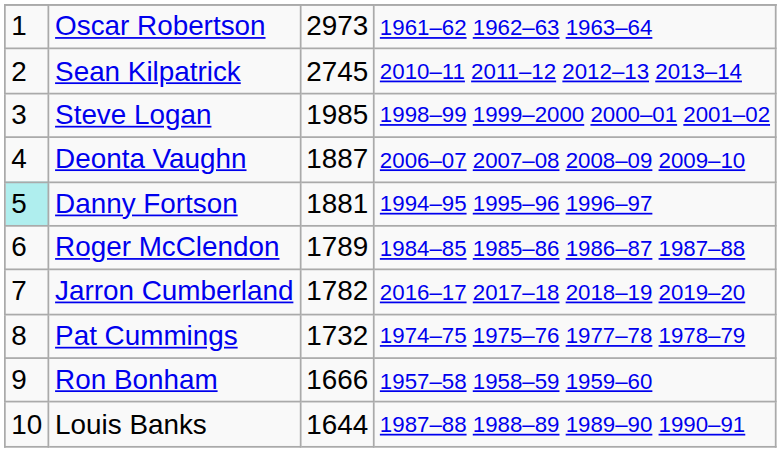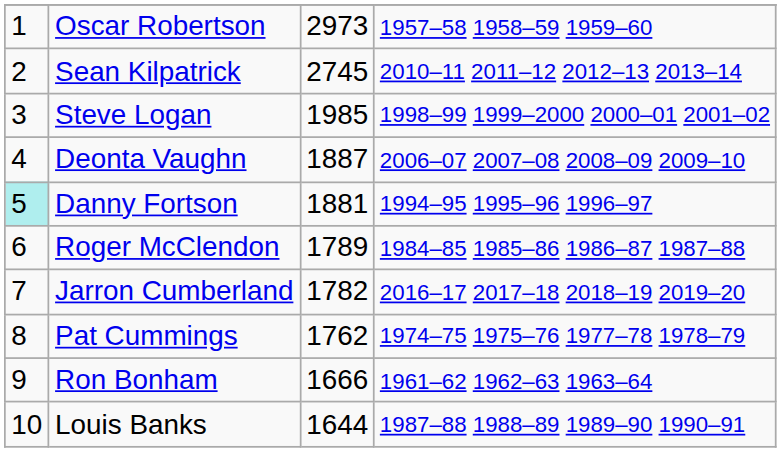Oscar Robertson | column 4: 1961–62 1962–63 1963–64 -> 1957–58 1958–59 1959–60
Pat Cummings | column 3: 1732 -> 1762
Ron Bonham | column 4: 1957–58 1958–59 1959–60 -> 1961–62 1962–63 1963–64
